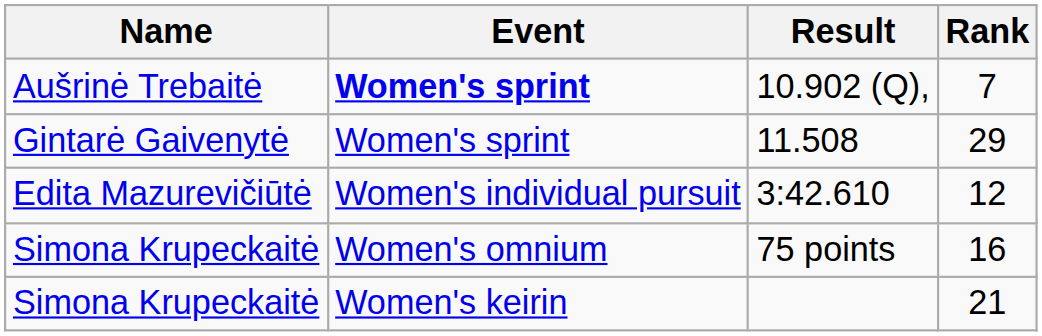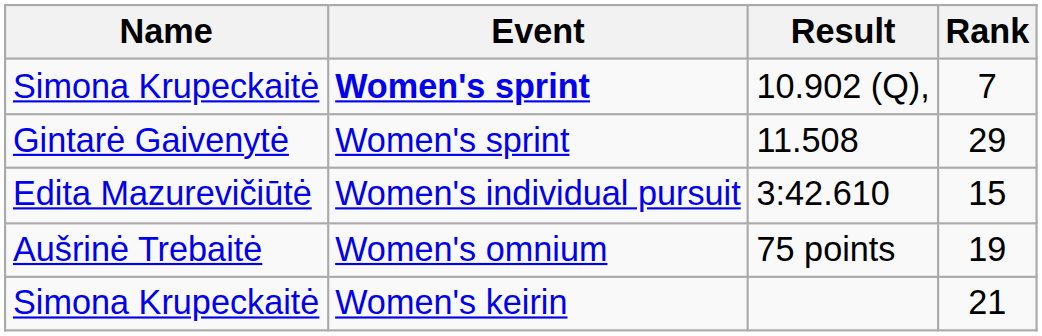10.902 (Q), | Name: Aušrinė Trebaitė -> Simona Krupeckaitė
3:42.610 | Rank: 12 -> 15
75 points | Name: Simona Krupeckaitė -> Aušrinė Trebaitė
75 points | Rank: 16 -> 19
